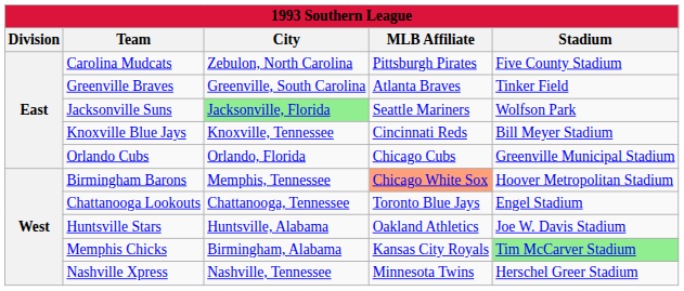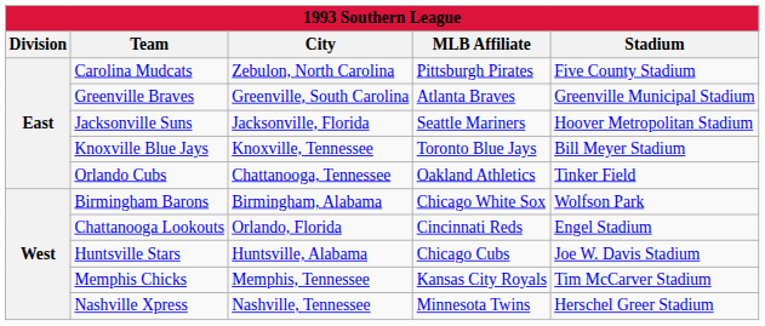Greenville Braves | Stadium: Tinker Field -> Greenville Municipal Stadium
Jacksonville Suns | City: lightgreen background -> no background
Jacksonville Suns | Stadium: Wolfson Park -> Hoover Metropolitan Stadium
Knoxville Blue Jays | MLB Affiliate: Cincinnati Reds -> Toronto Blue Jays
Orlando Cubs | City: Orlando, Florida -> Chattanooga, Tennessee
Orlando Cubs | MLB Affiliate: Chicago Cubs -> Oakland Athletics
Orlando Cubs | Stadium: Greenville Municipal Stadium -> Tinker Field
Birmingham Barons | City: Memphis, Tennessee -> Birmingham, Alabama
Birmingham Barons | MLB Affiliate: lightsalmon background -> no background
Birmingham Barons | Stadium: Hoover Metropolitan Stadium -> Wolfson Park
Chattanooga Lookouts | City: Chattanooga, Tennessee -> Orlando, Florida
Chattanooga Lookouts | MLB Affiliate: Toronto Blue Jays -> Cincinnati Reds
Huntsville Stars | MLB Affiliate: Oakland Athletics -> Chicago Cubs
Memphis Chicks | City: Birmingham, Alabama -> Memphis, Tennessee
Memphis Chicks | Stadium: lightgreen background -> no background
